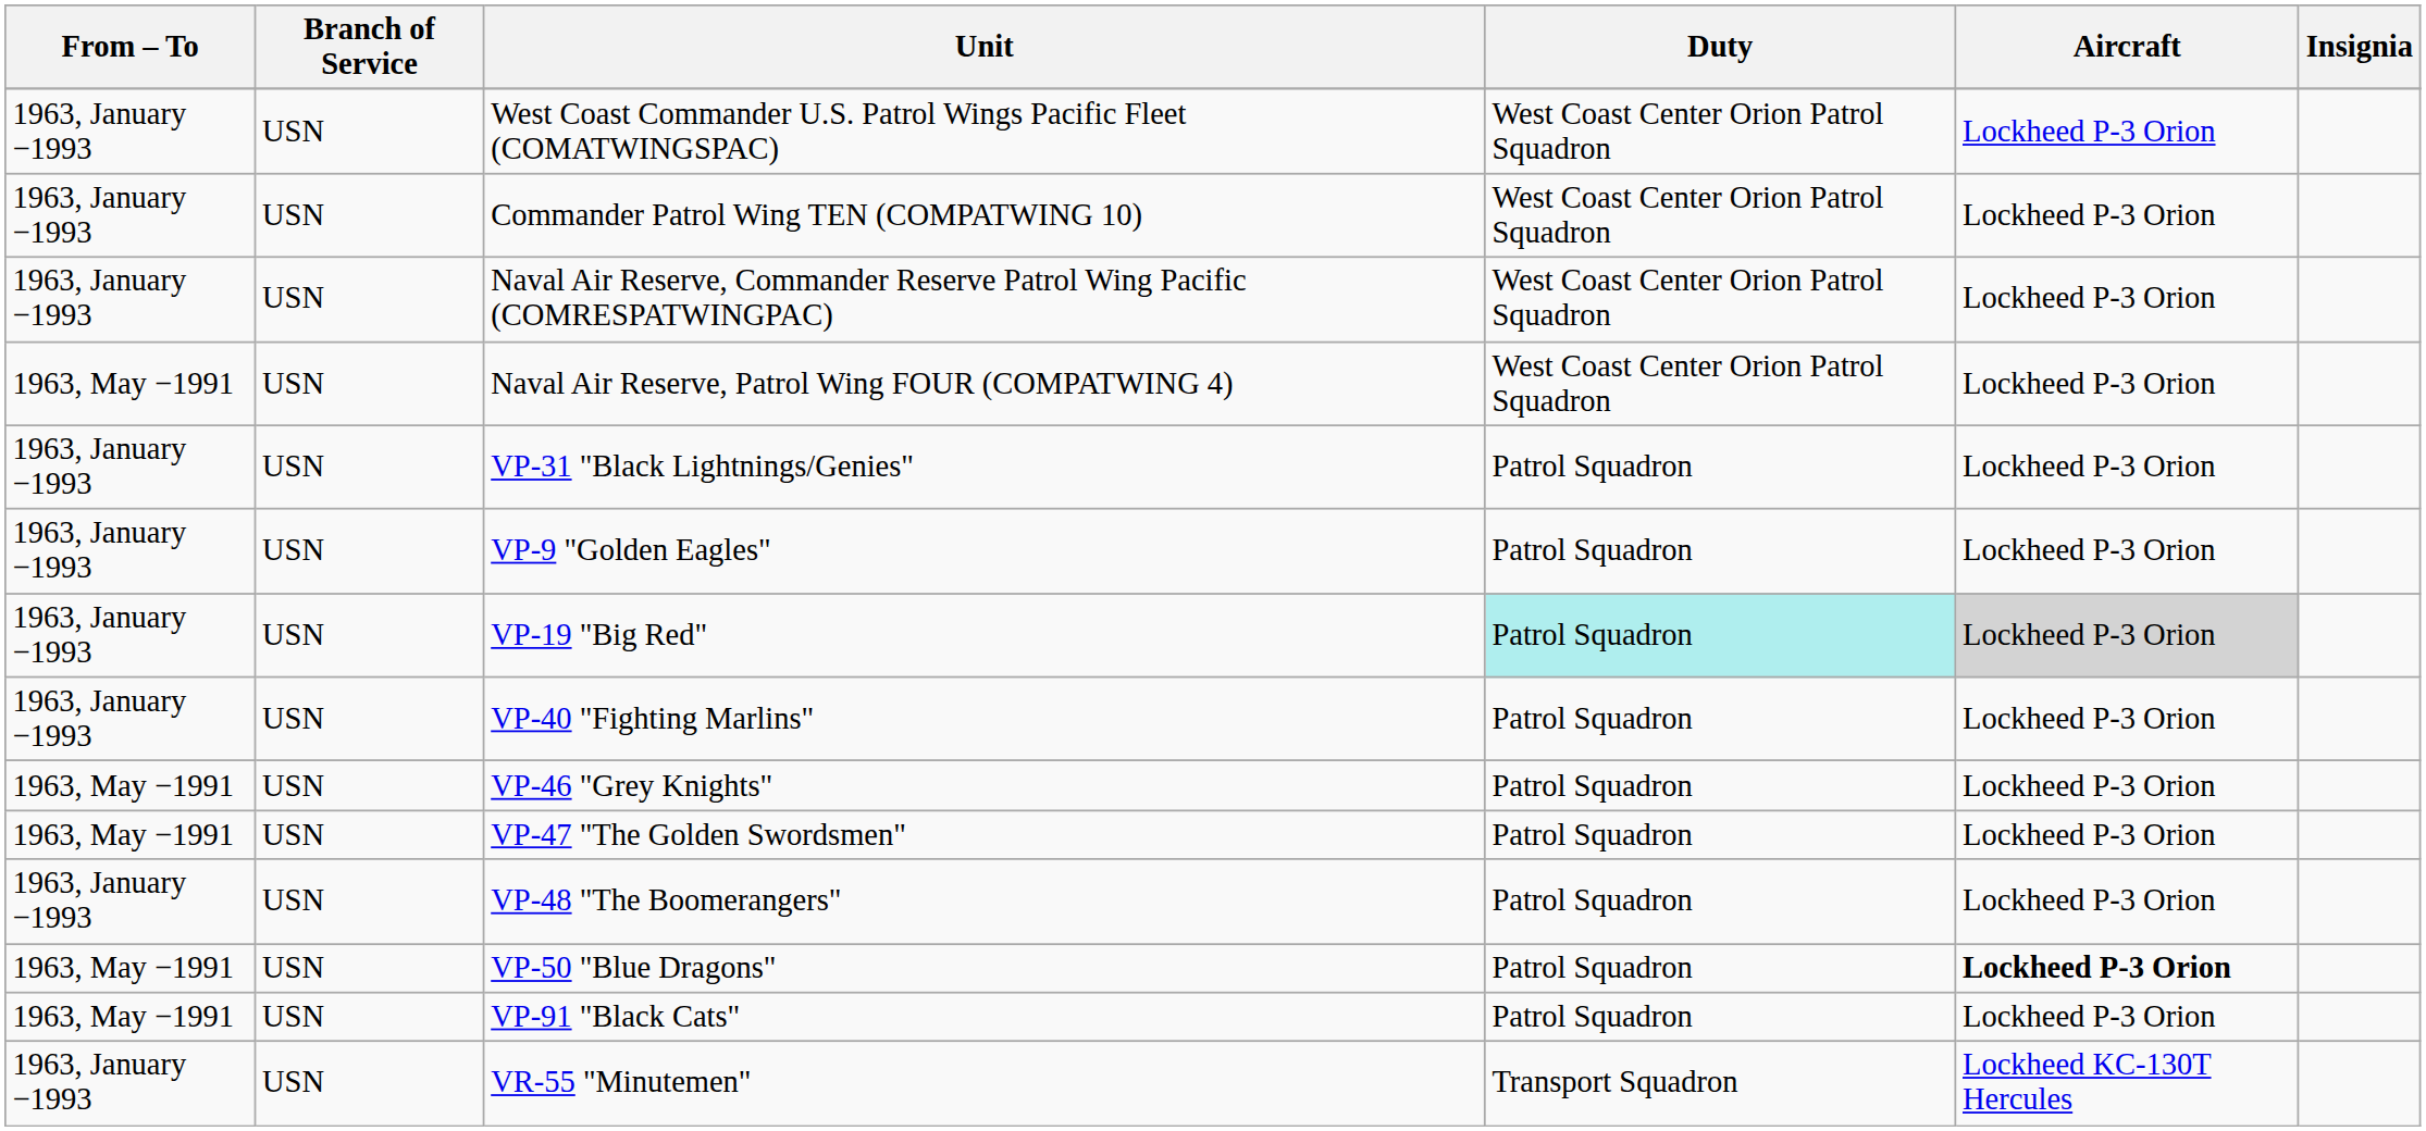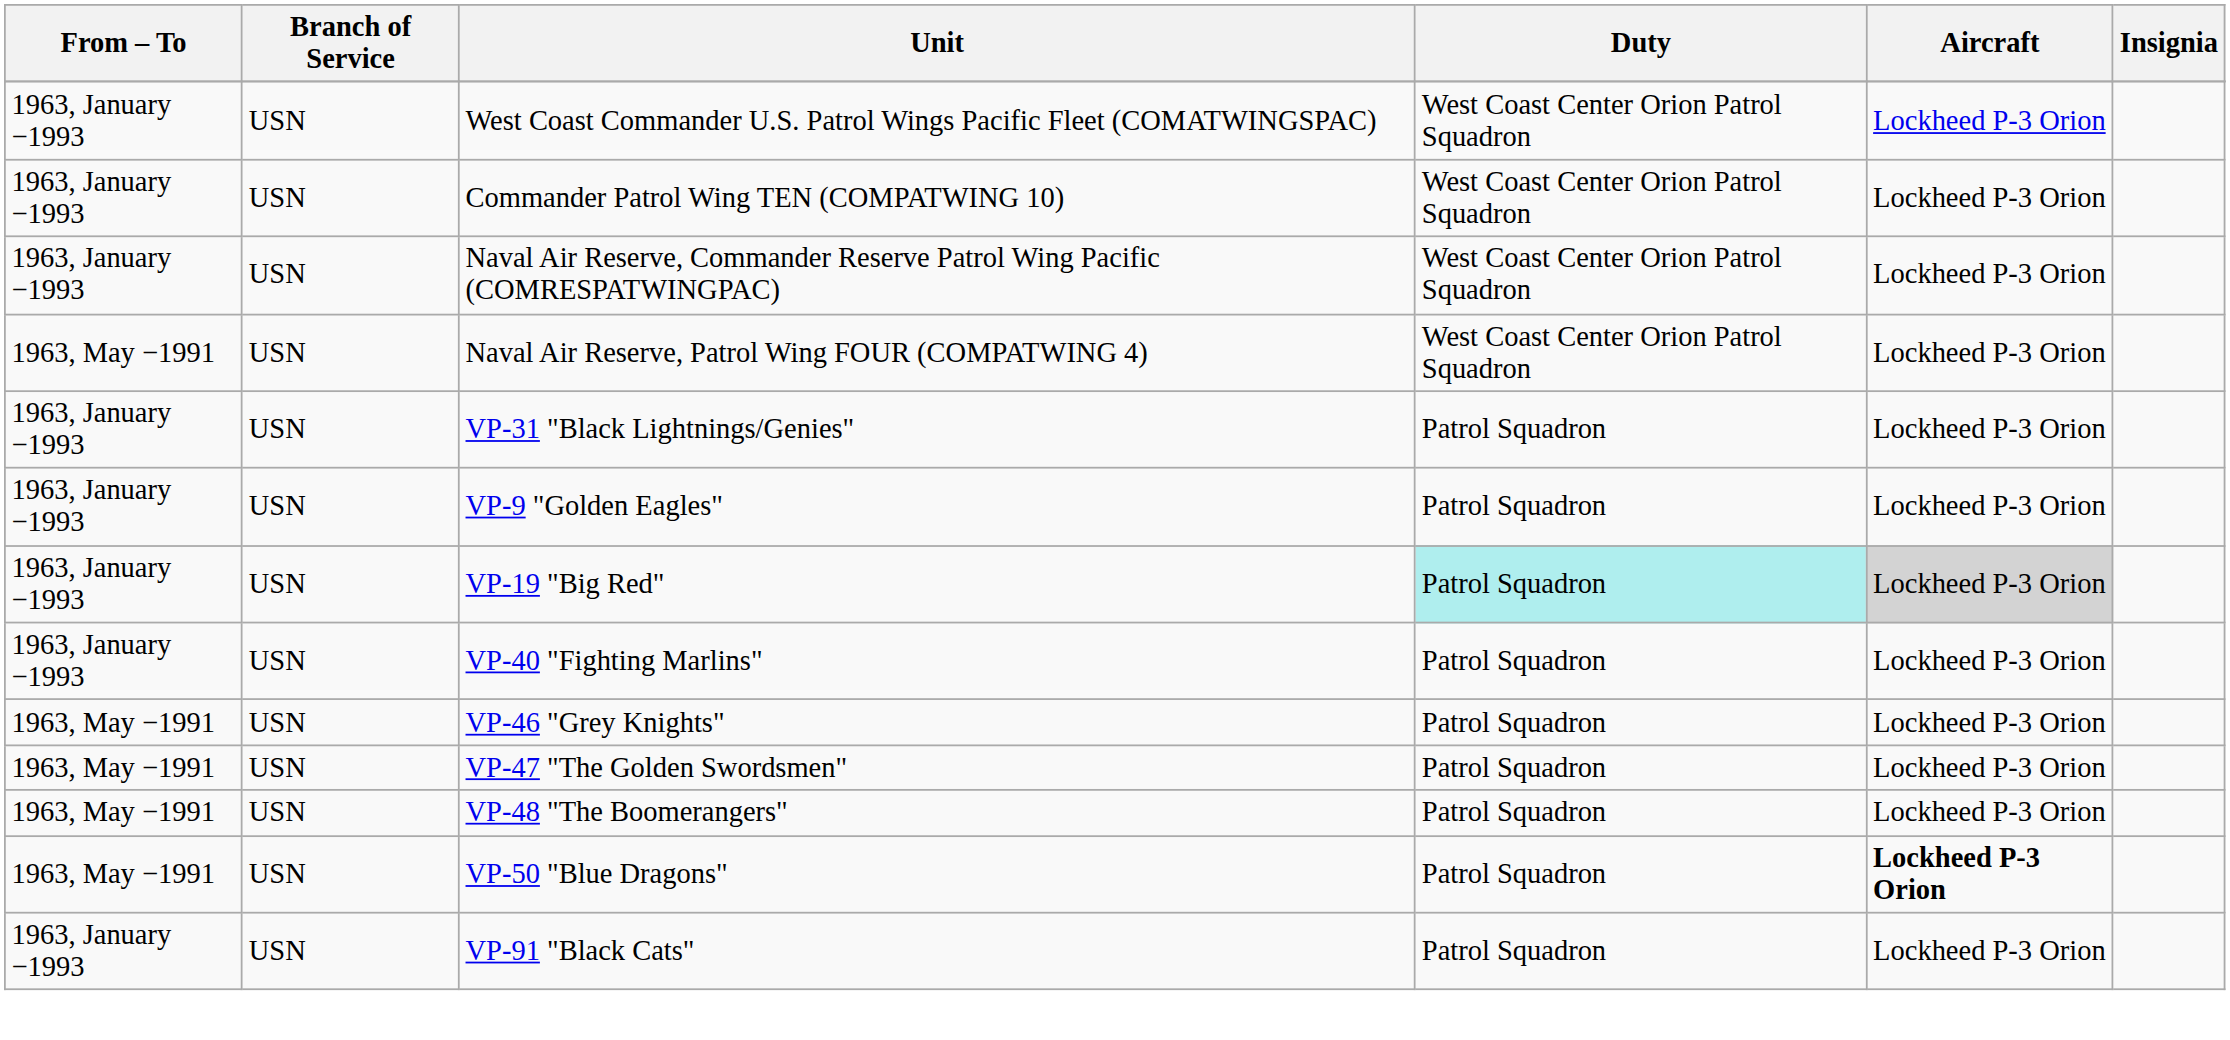VP-48 "The Boomerangers" | From – To: 1963, January −1993 -> 1963, May −1991
VP-91 "Black Cats" | From – To: 1963, May −1991 -> 1963, January −1993
- row: 1963, January −1993 | USN | VR-55 "Minutemen" | Transport Squadron | Lockheed KC-130T Hercules
